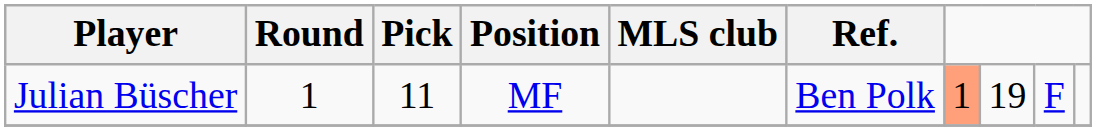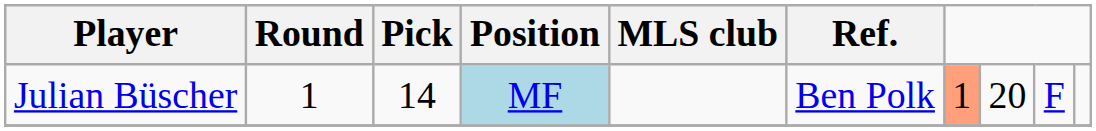Julian Büscher | Pick: 11 -> 14
Julian Büscher | Position: no background -> lightblue background
Julian Büscher | column 8: 19 -> 20
